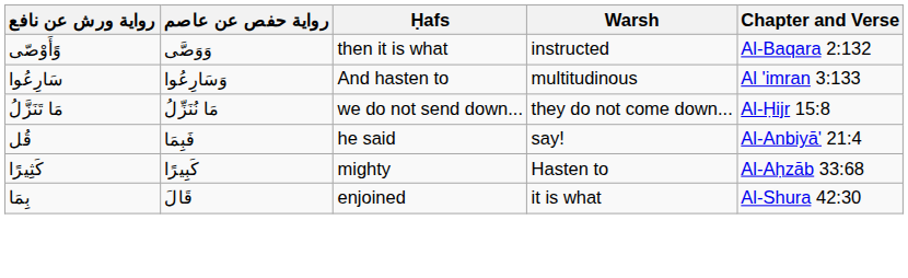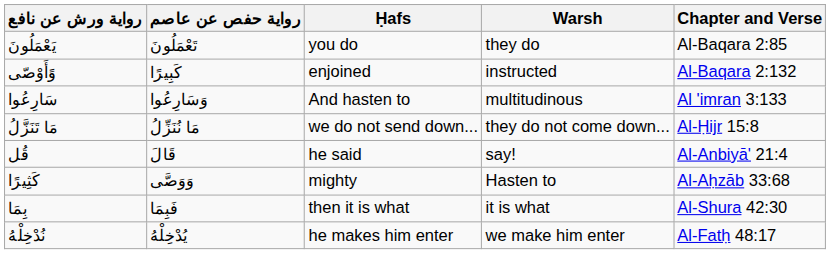+ row: يَعْمَلُونَ | تَعْمَلُونَ | you do | they do | Al-Baqara 2:85
وًأَوْصّى | رواية حفص عن عاصم: وَوَصَّى -> كَبِيرًا
وًأَوْصّى | Ḥafs: then it is what -> enjoined
قُل | رواية حفص عن عاصم: فَبِمَا -> قَالَ
كَثِيرًا | رواية حفص عن عاصم: كَبِيرًا -> وَوَصَّى
بِمَا | رواية حفص عن عاصم: قَالَ -> فَبِمَا
بِمَا | Ḥafs: enjoined -> then it is what
+ row: نُدْخِلْهُ | يُدْخِلْهُ | he makes him enter | we make him enter | Al-Fatḥ 48:17
